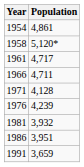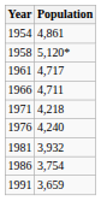1971 | Population: 4,128 -> 4,218
1976 | Population: 4,239 -> 4,240
1986 | Population: 3,951 -> 3,754
